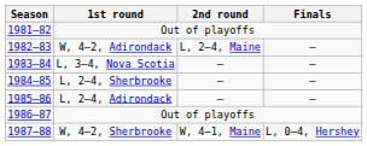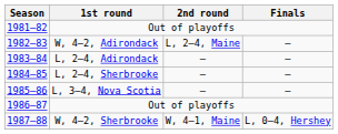1983–84 | 1st round: L, 3–4, Nova Scotia -> L, 2–4, Adirondack
1985–86 | 1st round: L, 2–4, Adirondack -> L, 3–4, Nova Scotia
